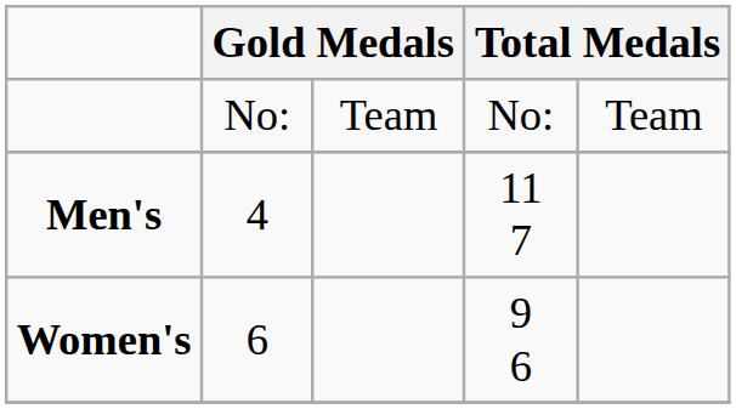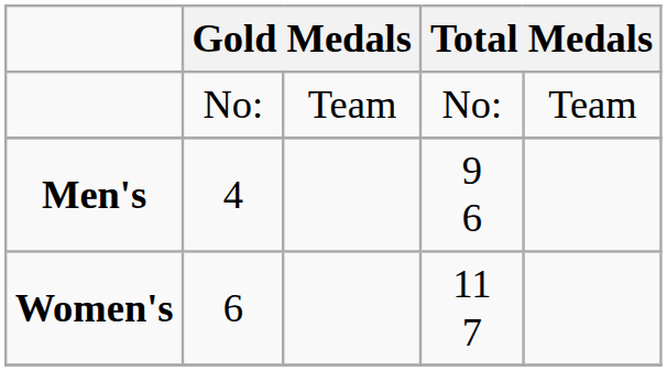Men's | column 4: 11 7 -> 9 6
Women's | column 4: 9 6 -> 11 7
